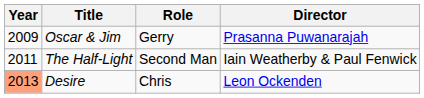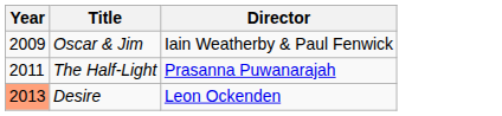- column: Role | Gerry | Second Man | Chris
Oscar & Jim | Director: Prasanna Puwanarajah -> Iain Weatherby & Paul Fenwick
The Half-Light | Director: Iain Weatherby & Paul Fenwick -> Prasanna Puwanarajah
